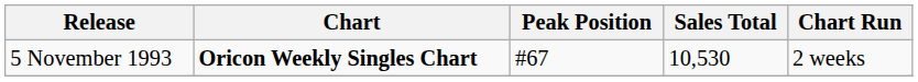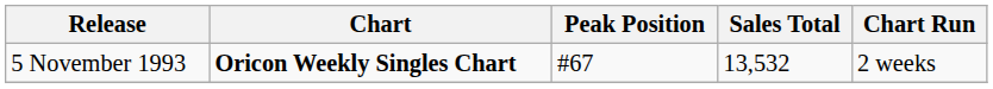5 November 1993 | Sales Total: 10,530 -> 13,532
